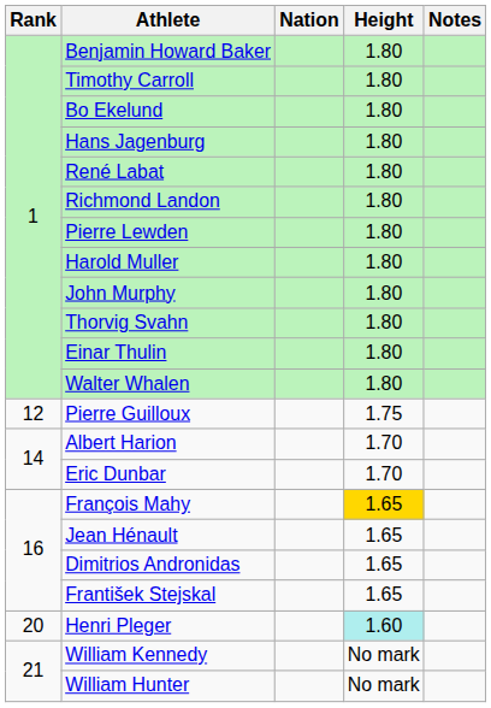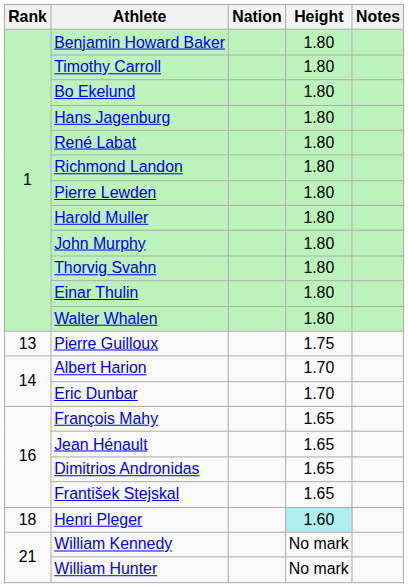Pierre Guilloux | Rank: 12 -> 13
François Mahy | Height: gold background -> no background
Henri Pleger | Rank: 20 -> 18
